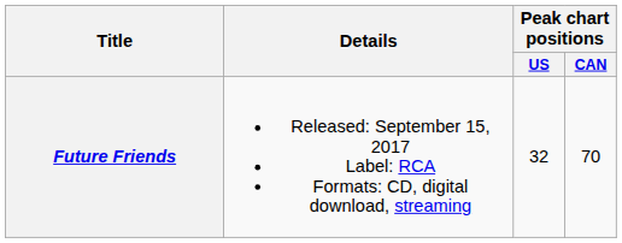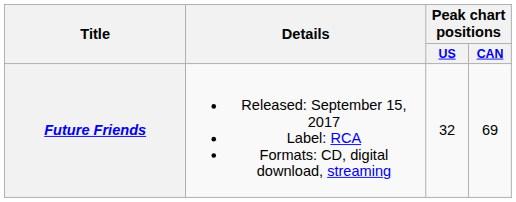Future Friends | Peak chart positions / CAN: 70 -> 69
